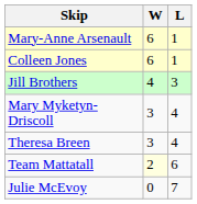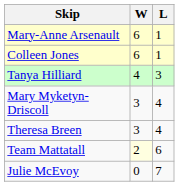- row: Jill Brothers | 4 | 3
+ row: Tanya Hilliard | 4 | 3
